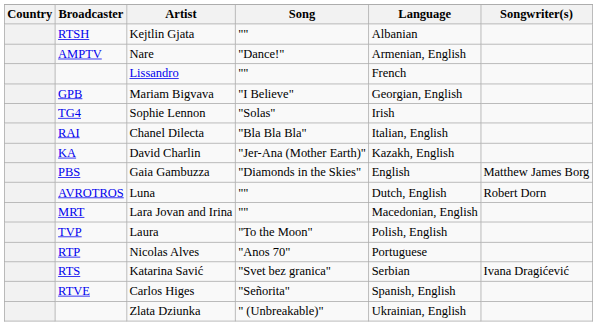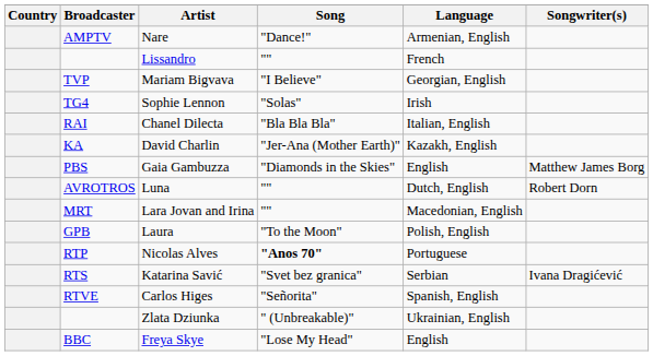- row: RTSH | Kejtlin Gjata | "" | Albanian
Mariam Bigvava | Broadcaster: GPB -> TVP
Laura | Broadcaster: TVP -> GPB
Nicolas Alves | Song: normal -> bold
+ row: BBC | Freya Skye | "Lose My Head" | English
